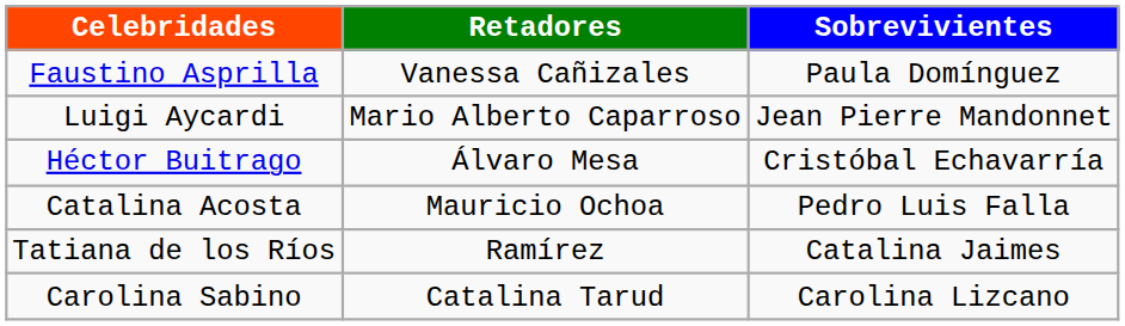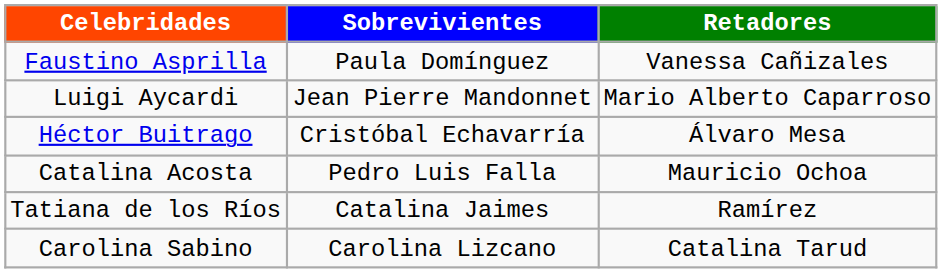columns swapped: Sobrevivientes <-> Retadores
